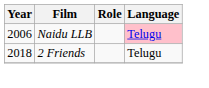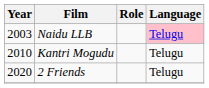Naidu LLB | Year: 2006 -> 2003
+ row: 2010 | Kantri Mogudu | Telugu
2 Friends | Year: 2018 -> 2020
